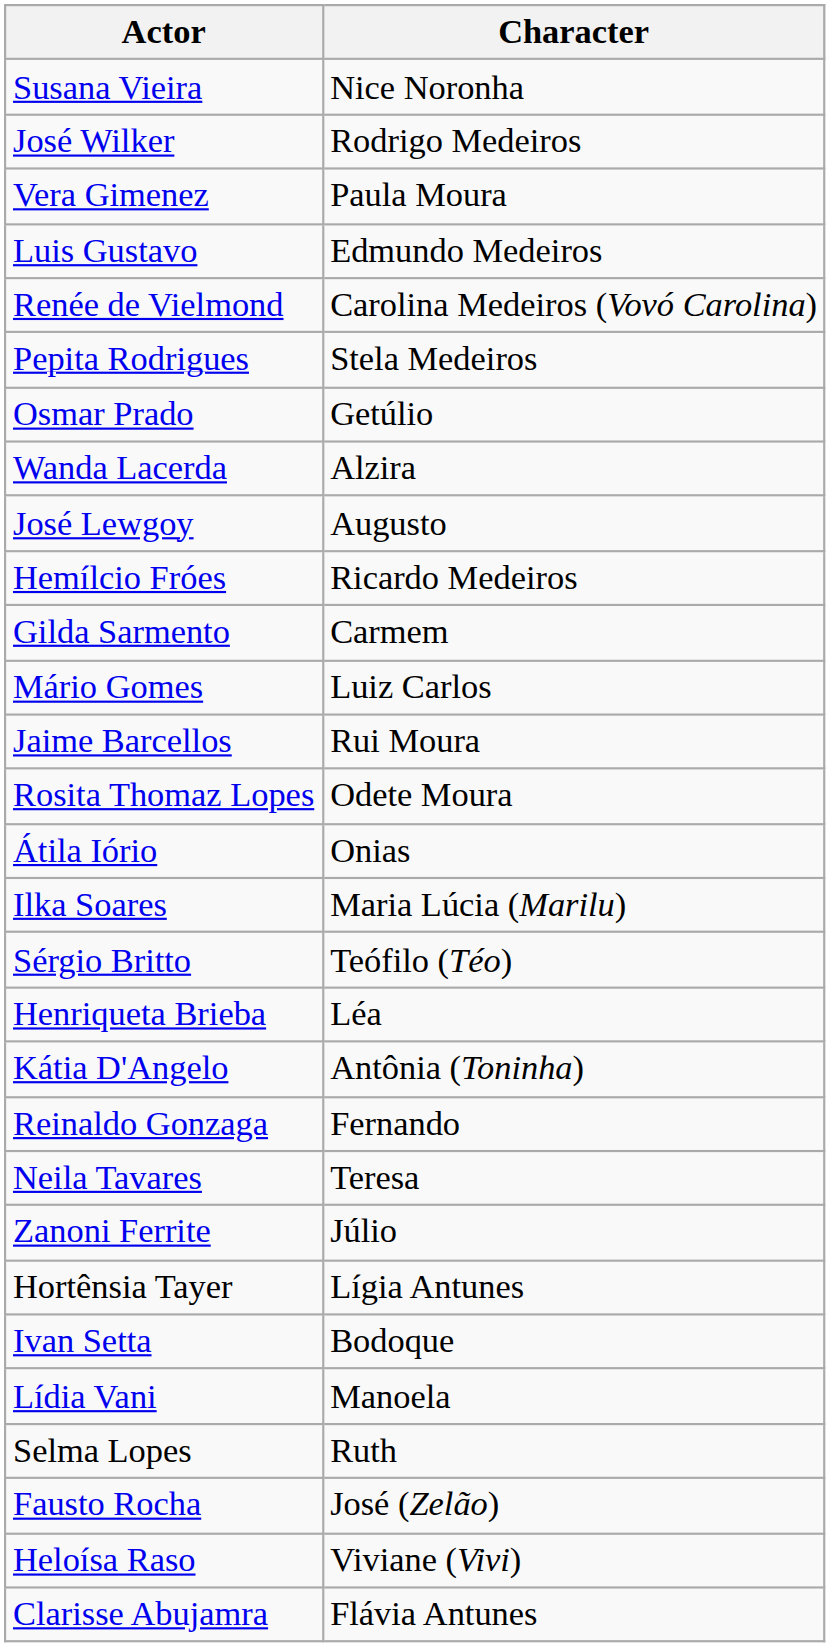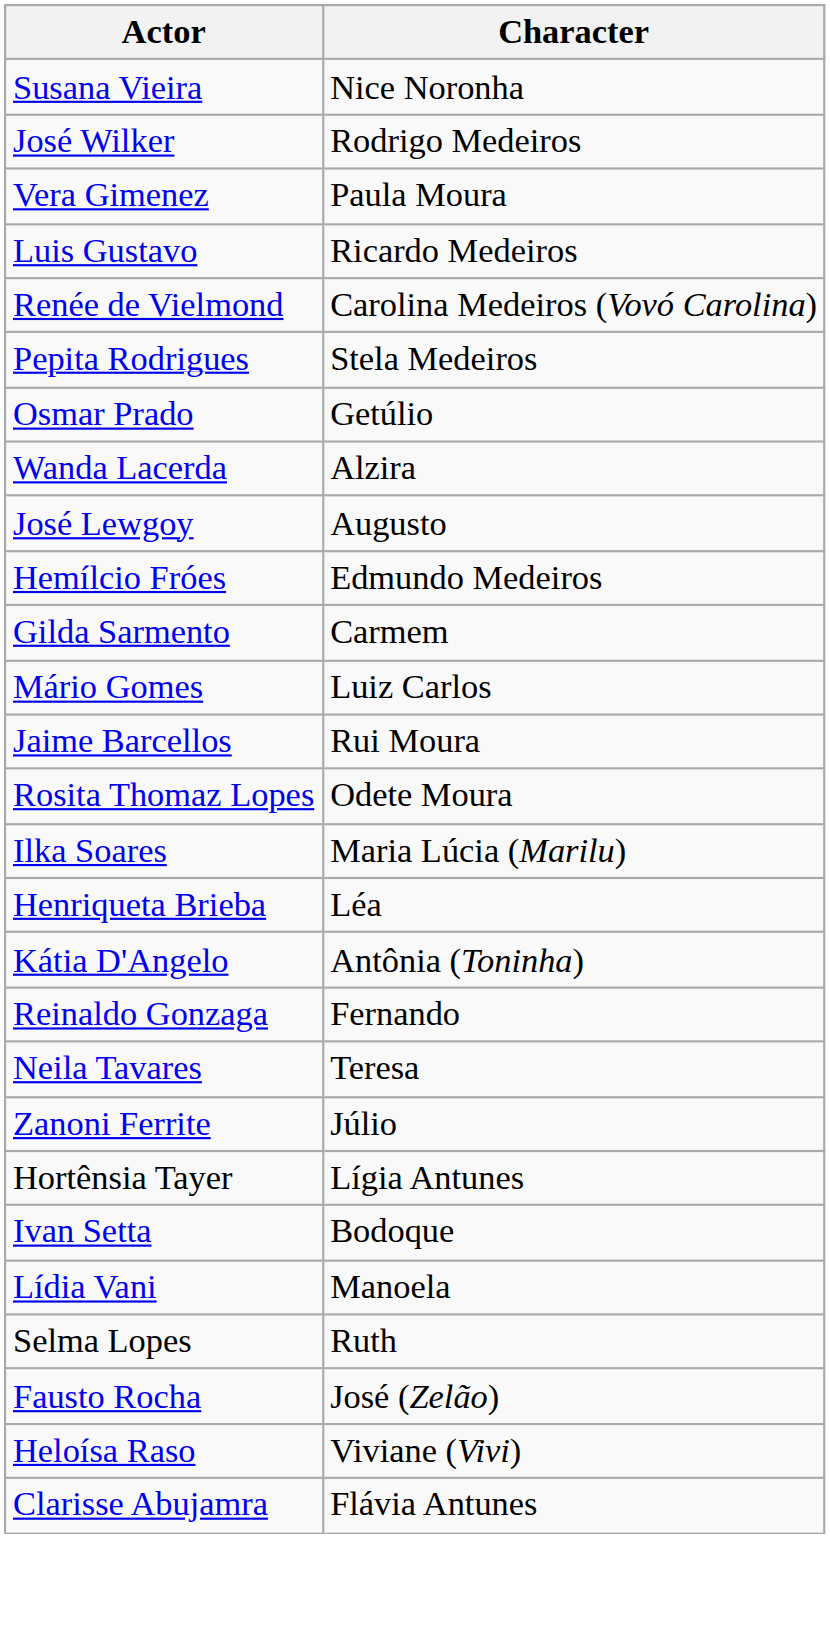Luis Gustavo | Character: Edmundo Medeiros -> Ricardo Medeiros
Hemílcio Fróes | Character: Ricardo Medeiros -> Edmundo Medeiros
- row: Átila Iório | Onias
- row: Sérgio Britto | Teófilo (Téo)
